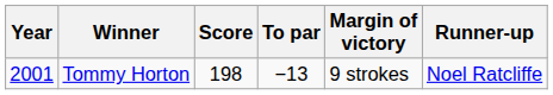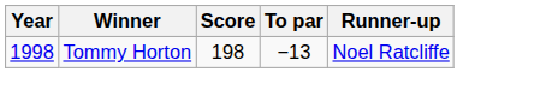- column: Margin of victory | 9 strokes
Tommy Horton | Year: 2001 -> 1998
